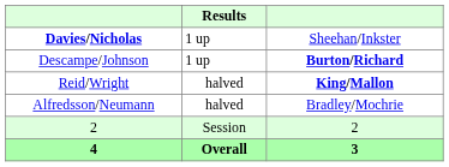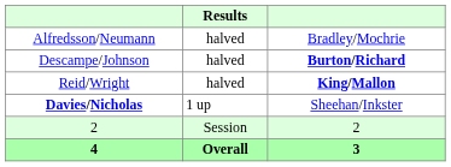rows swapped: Davies/Nicholas <-> Alfredsson/Neumann
Descampe/Johnson | Results: 1 up -> halved
